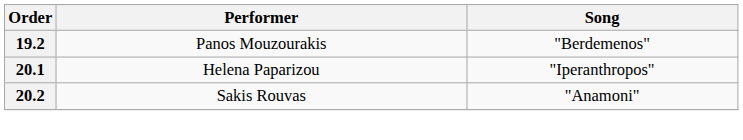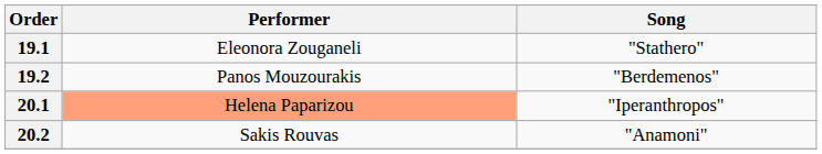+ row: 19.1 | Eleonora Zouganeli | "Stathero"
20.1 | Performer: no background -> lightsalmon background
